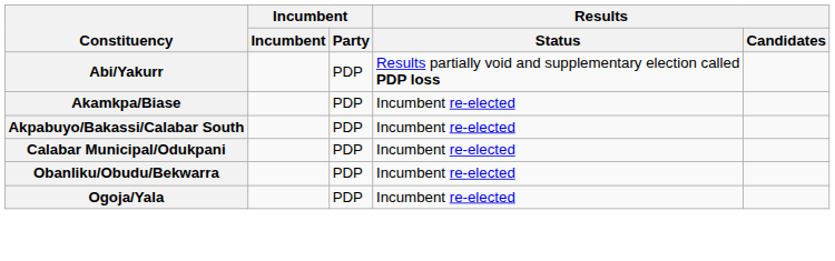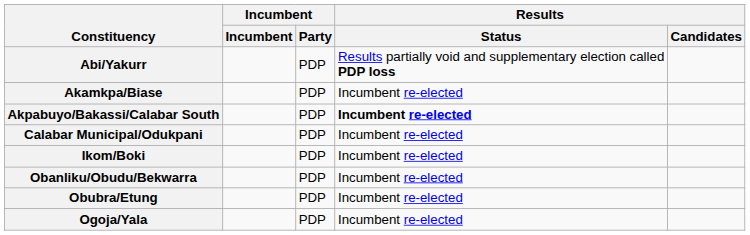Akpabuyo/Bakassi/Calabar South | Results / Status: normal -> bold
+ row: Ikom/Boki | PDP | Incumbent re-elected
+ row: Obubra/Etung | PDP | Incumbent re-elected
